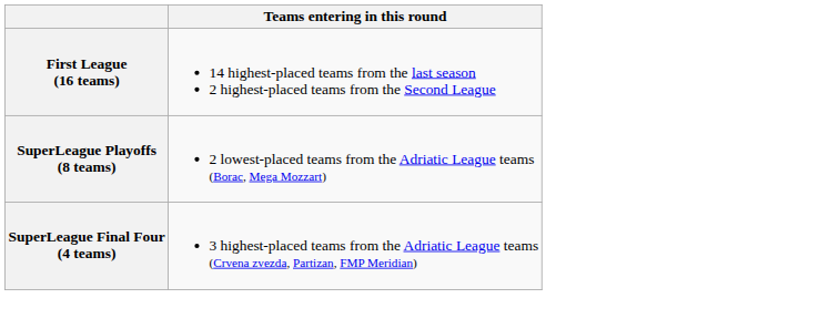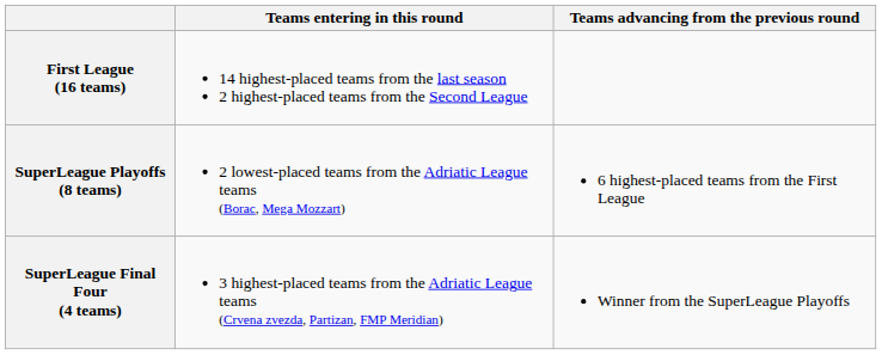+ column: Teams advancing from the previous round | 6 highest-placed teams from the First League | Winner from the SuperLeague Playoffs
